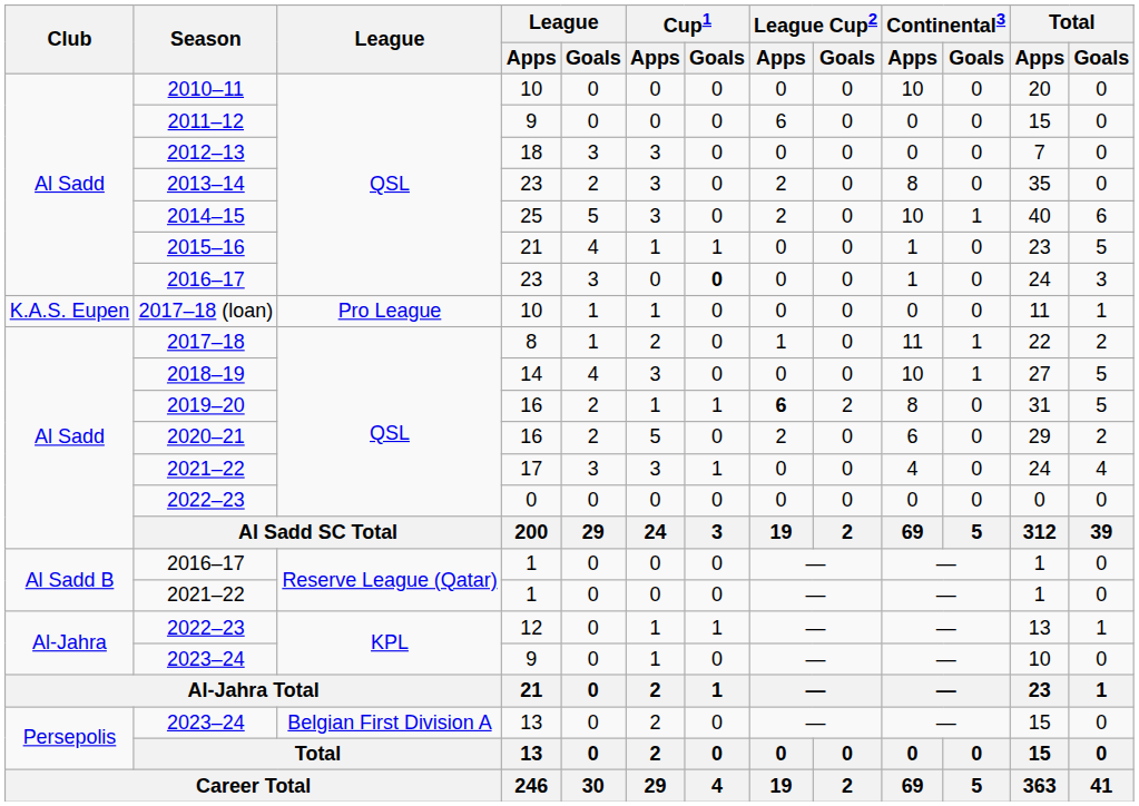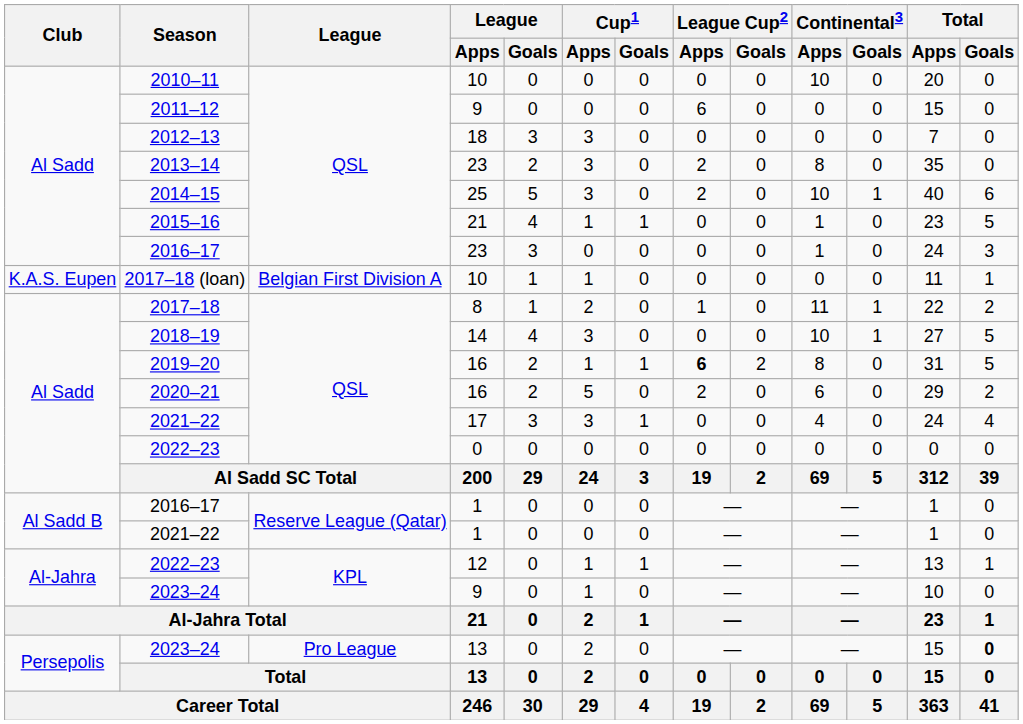2016–17 / 23 | Cup1 / Goals: bold -> normal
2017–18 (loan) | League: Pro League -> Belgian First Division A
2023–24 / 13 | League: Belgian First Division A -> Pro League
2023–24 / 13 | Total / Goals: normal -> bold
